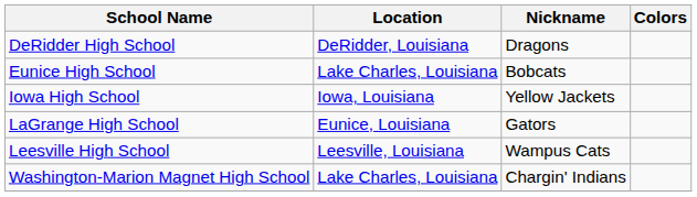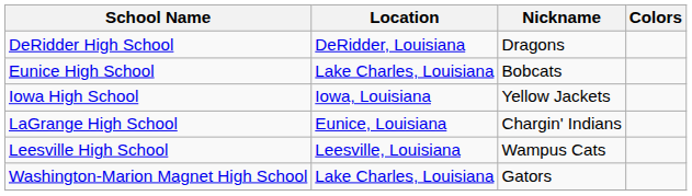LaGrange High School | Nickname: Gators -> Chargin' Indians
Washington-Marion Magnet High School | Nickname: Chargin' Indians -> Gators
